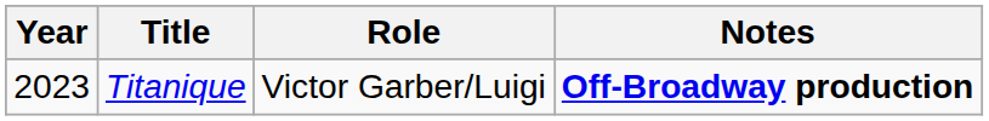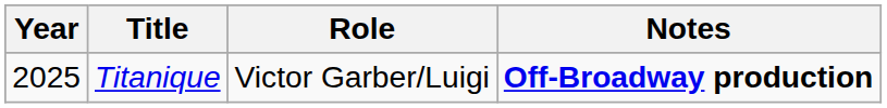Titanique | Year: 2023 -> 2025
